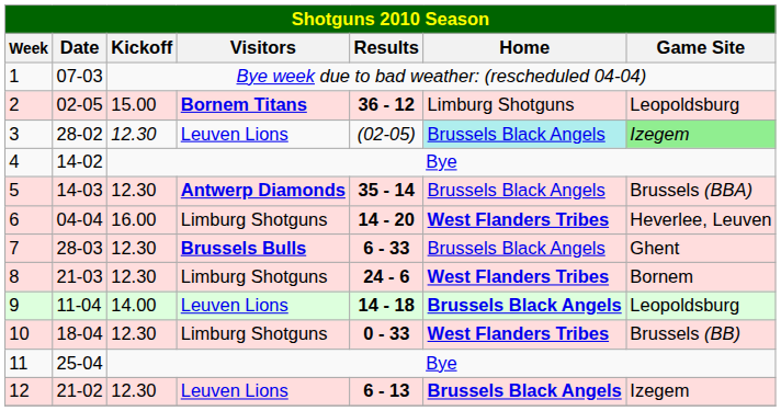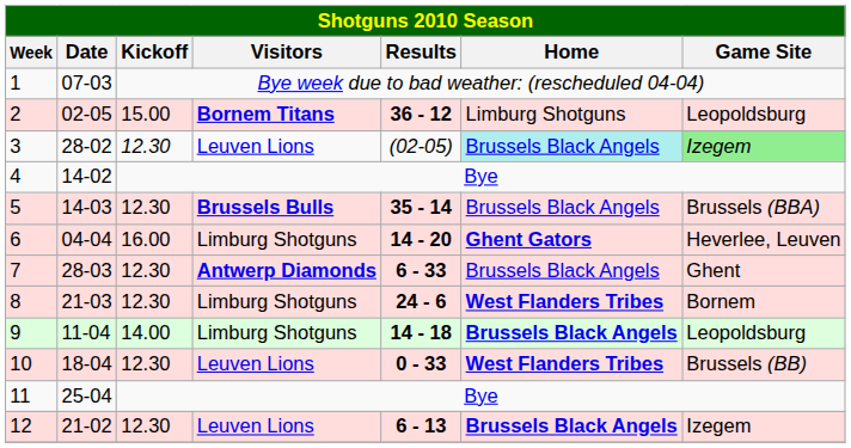5 | Visitors: Antwerp Diamonds -> Brussels Bulls
6 | Home: West Flanders Tribes -> Ghent Gators
7 | Visitors: Brussels Bulls -> Antwerp Diamonds
9 | Visitors: Leuven Lions -> Limburg Shotguns
10 | Visitors: Limburg Shotguns -> Leuven Lions
